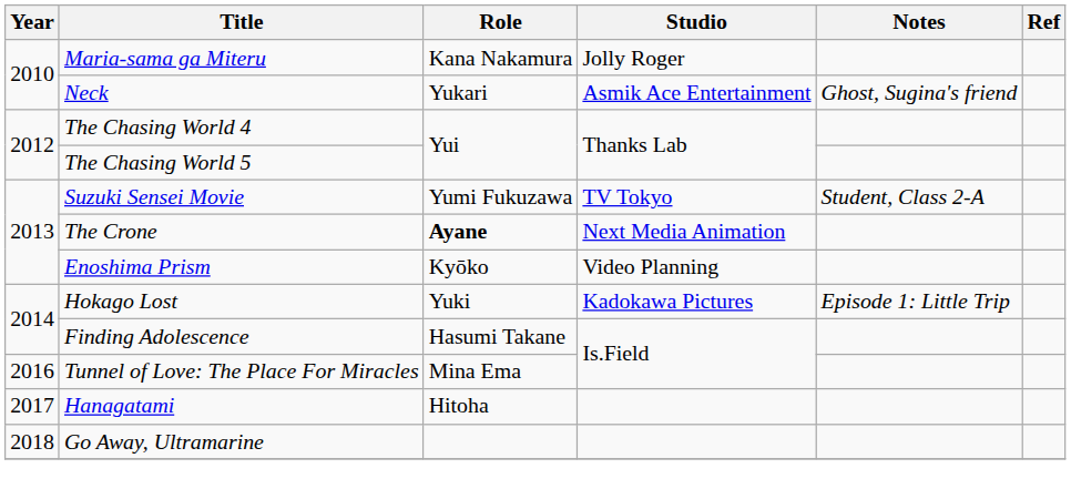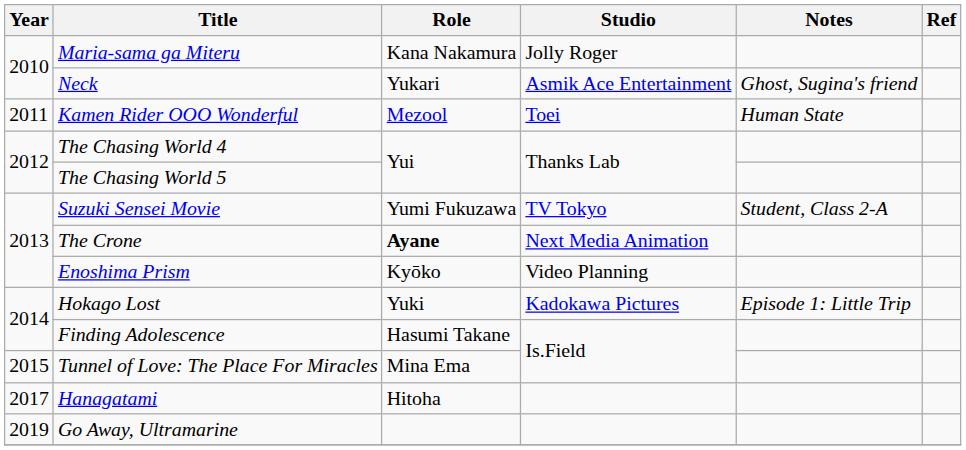+ row: 2011 | Kamen Rider OOO Wonderful | Mezool | Toei | Human State
Tunnel of Love: The Place For Miracles | Year: 2016 -> 2015
Go Away, Ultramarine | Year: 2018 -> 2019
